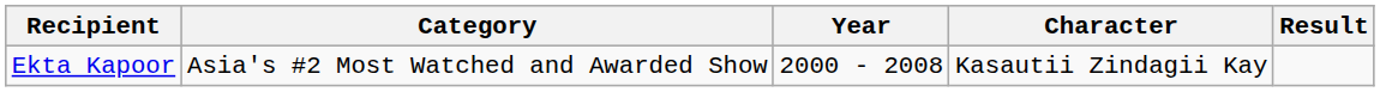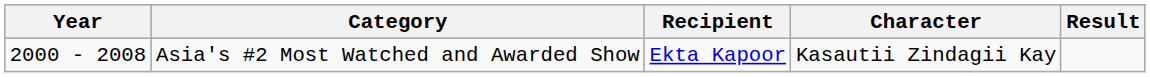columns swapped: Year <-> Recipient
